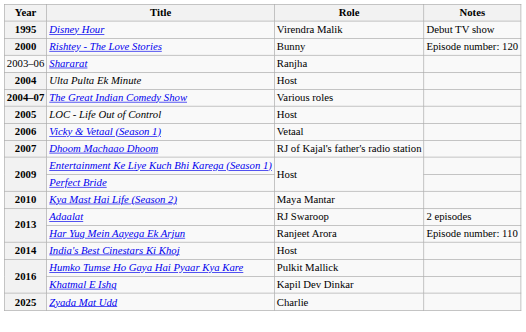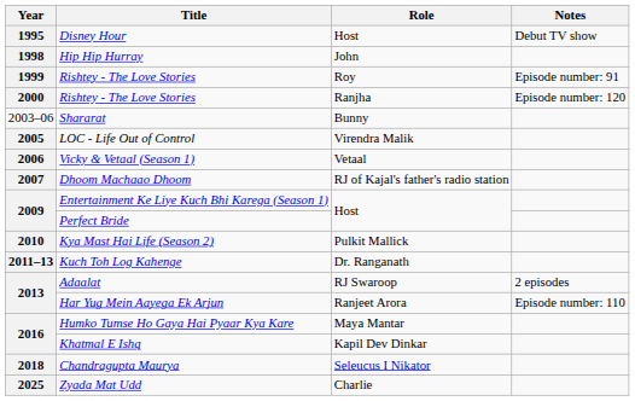Disney Hour | Role: Virendra Malik -> Host
+ row: 1998 | Hip Hip Hurray | John
+ row: 1999 | Rishtey - The Love Stories | Roy | Episode number: 91
2000 / Rishtey - The Love Stories | Role: Bunny -> Ranjha
Shararat | Role: Ranjha -> Bunny
- row: 2004 | Ulta Pulta Ek Minute | Host
- row: 2004–07 | The Great Indian Comedy Show | Various roles
LOC - Life Out of Control | Role: Host -> Virendra Malik
Kya Mast Hai Life (Season 2) | Role: Maya Mantar -> Pulkit Mallick
+ row: 2011–13 | Kuch Toh Log Kahenge | Dr. Ranganath
- row: 2014 | India's Best Cinestars Ki Khoj | Host
Humko Tumse Ho Gaya Hai Pyaar Kya Kare | Role: Pulkit Mallick -> Maya Mantar
+ row: 2018 | Chandragupta Maurya | Seleucus I Nikator
